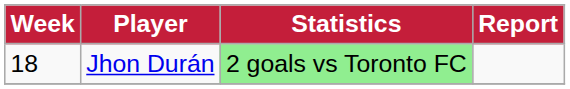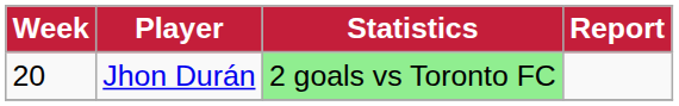Jhon Durán | Week: 18 -> 20
